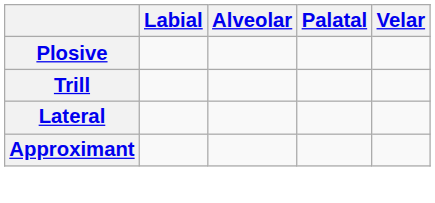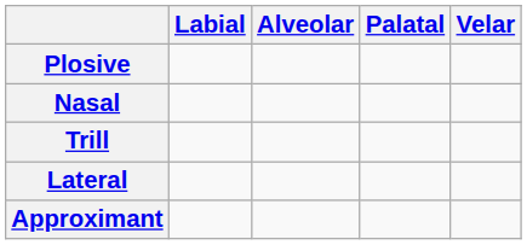+ row: Nasal
